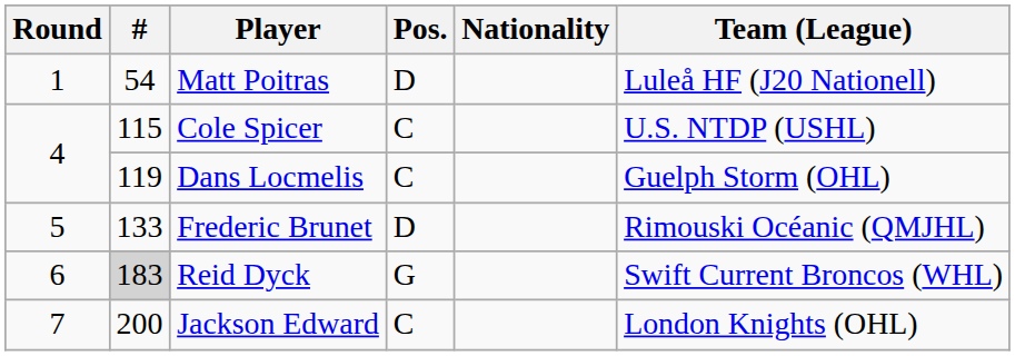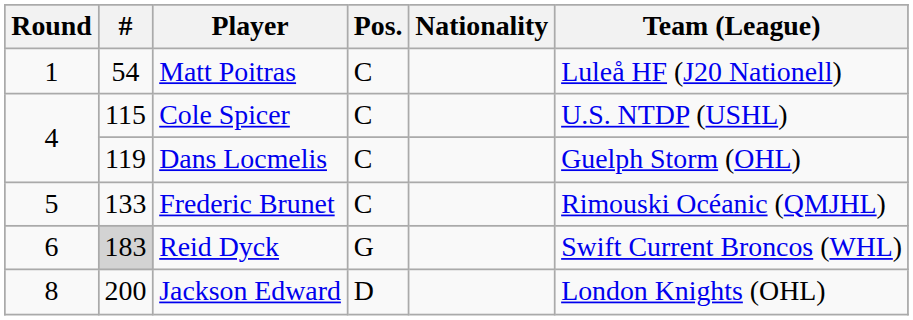Matt Poitras | Pos.: D -> C
Frederic Brunet | Pos.: D -> C
Jackson Edward | Round: 7 -> 8
Jackson Edward | Pos.: C -> D
